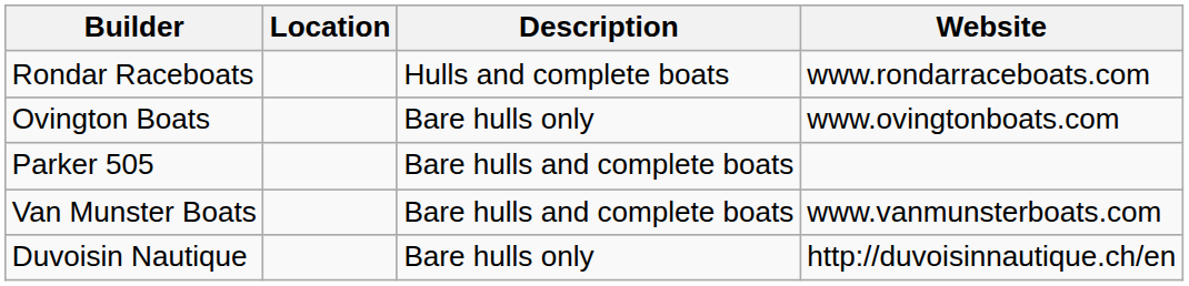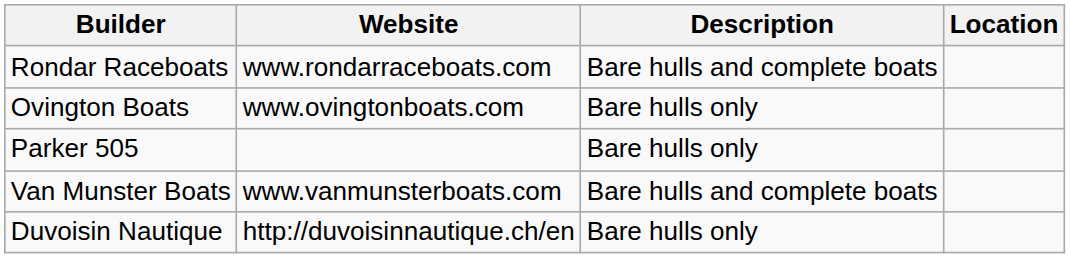columns swapped: Location <-> Website
Rondar Raceboats | Description: Hulls and complete boats -> Bare hulls and complete boats
Parker 505 | Description: Bare hulls and complete boats -> Bare hulls only
